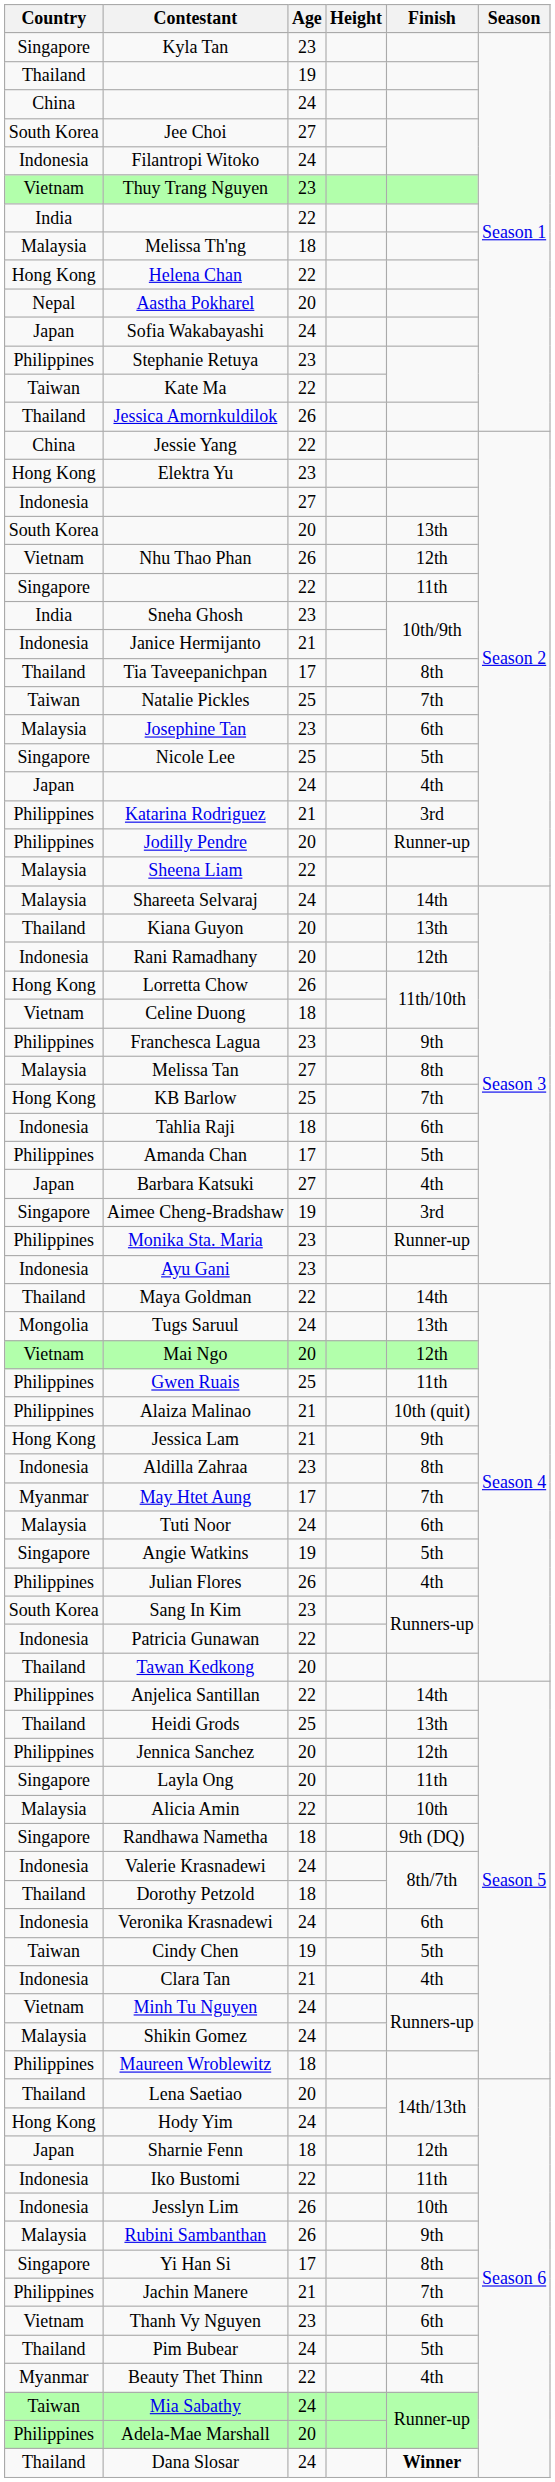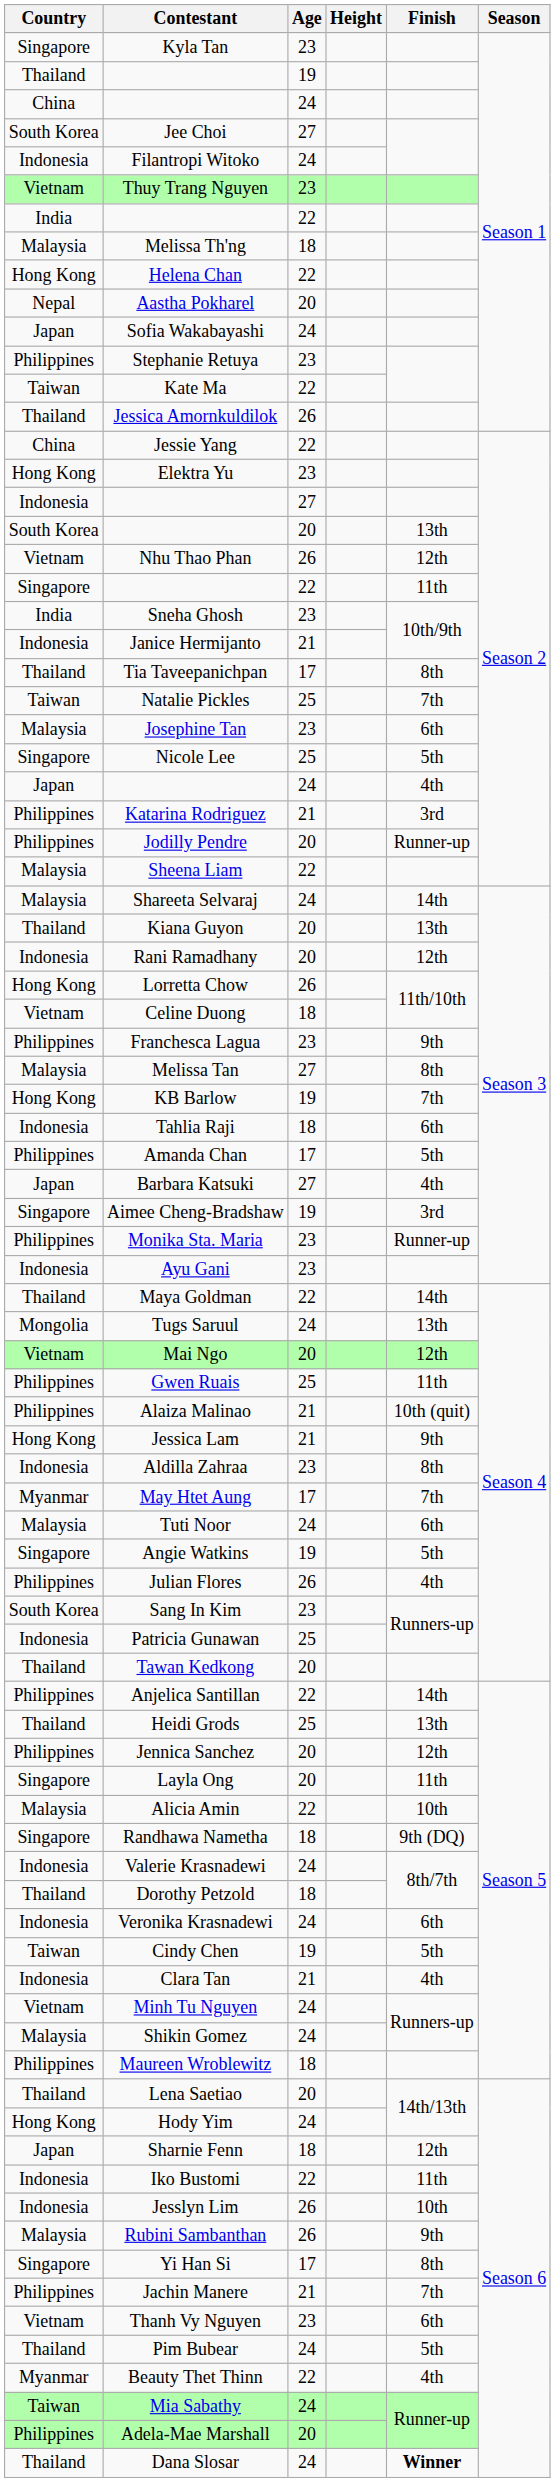KB Barlow | Age: 25 -> 19
Patricia Gunawan | Age: 22 -> 25
